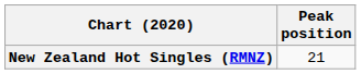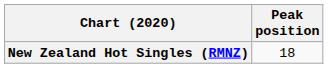New Zealand Hot Singles (RMNZ) | Peak position: 21 -> 18
